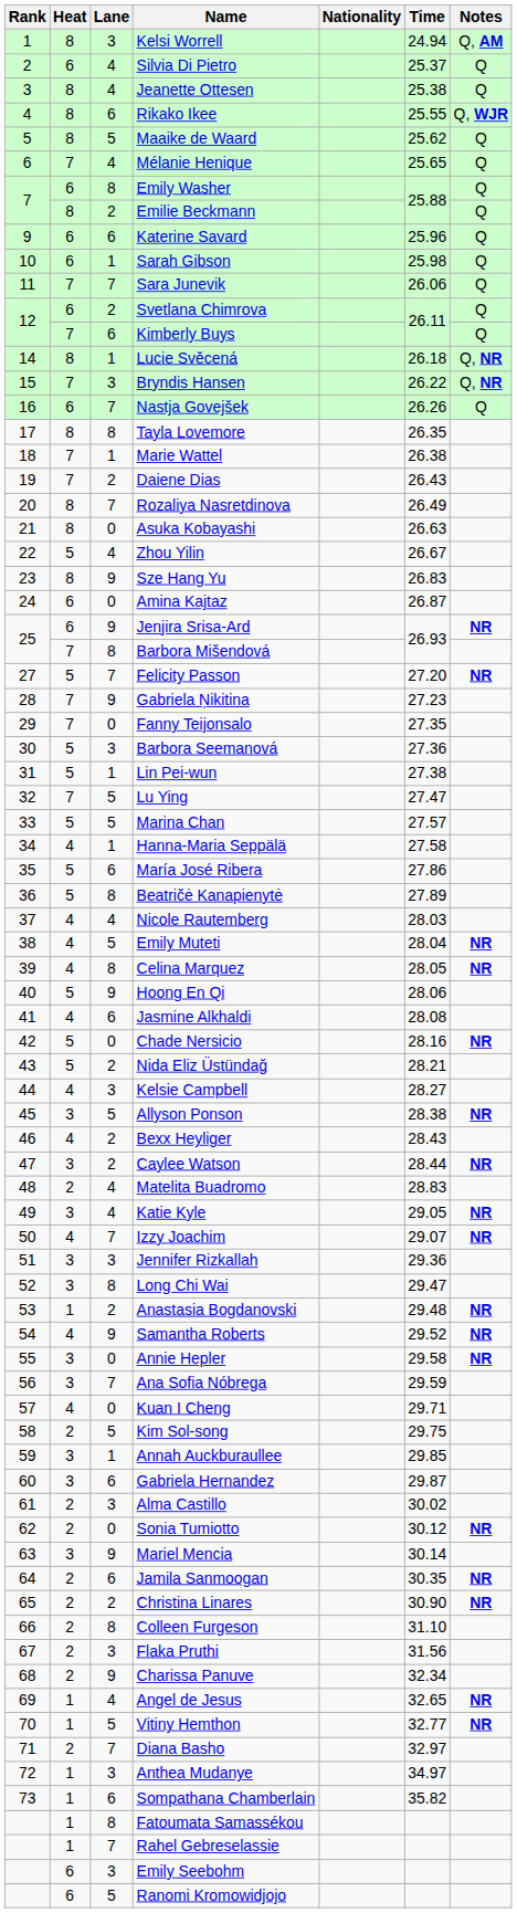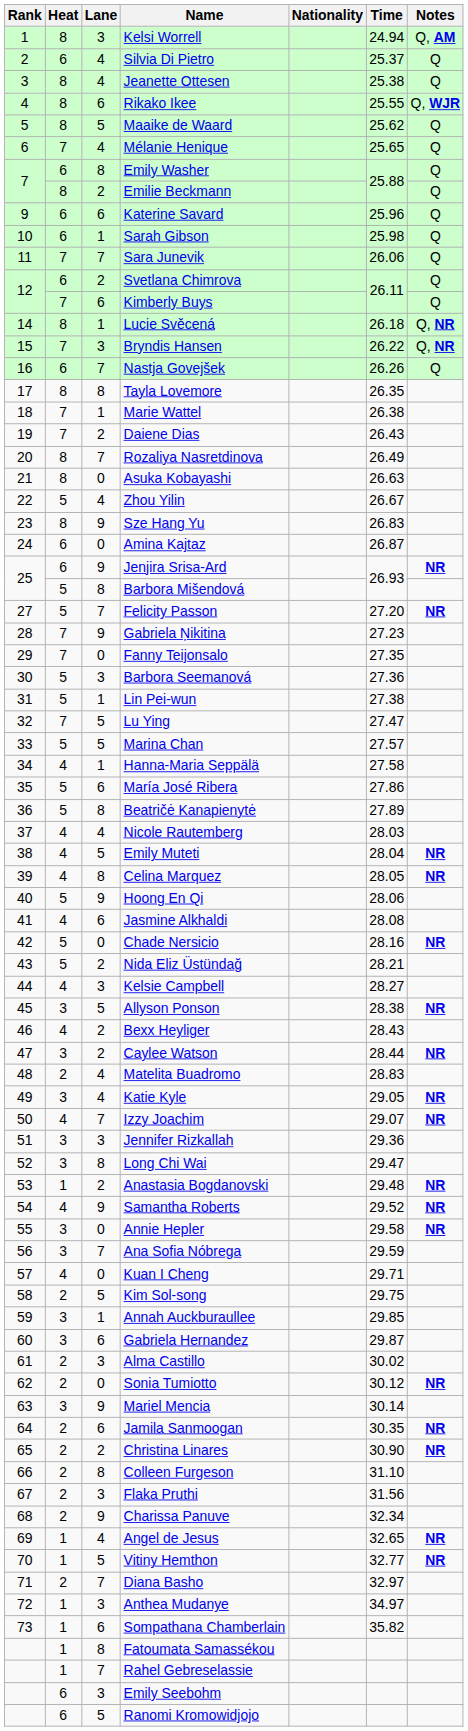Barbora Mišendová | Heat: 7 -> 5
